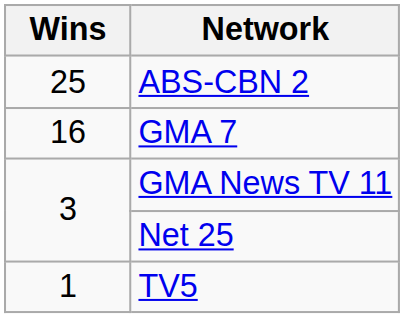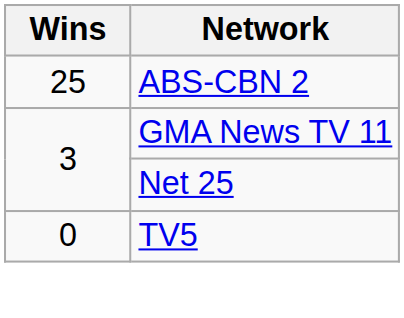- row: 16 | GMA 7
TV5 | Wins: 1 -> 0
